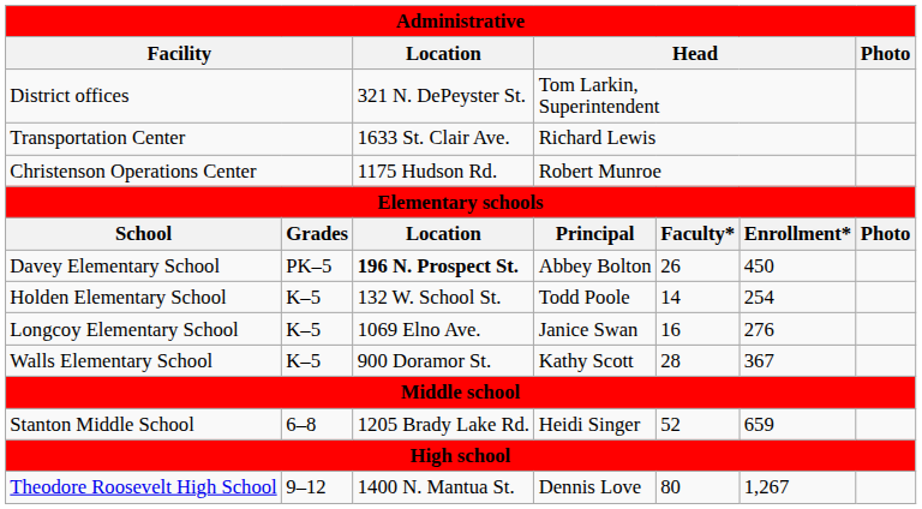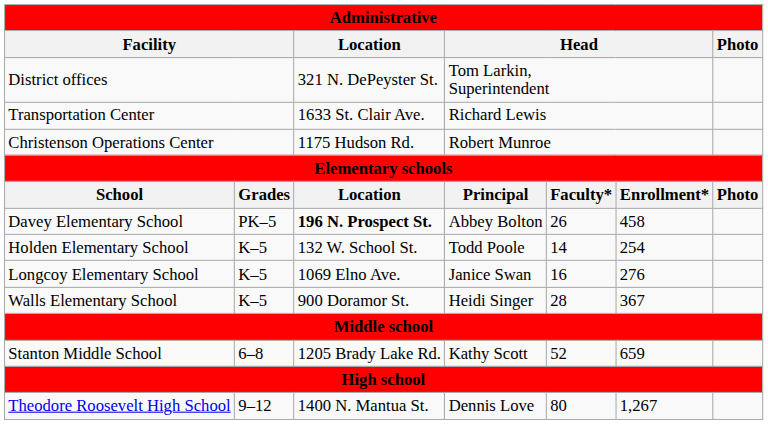Davey Elementary School | column 6: 450 -> 458
Walls Elementary School | column 4: Kathy Scott -> Heidi Singer
Stanton Middle School | column 4: Heidi Singer -> Kathy Scott
